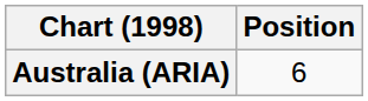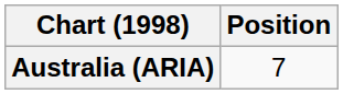Australia (ARIA) | Position: 6 -> 7
